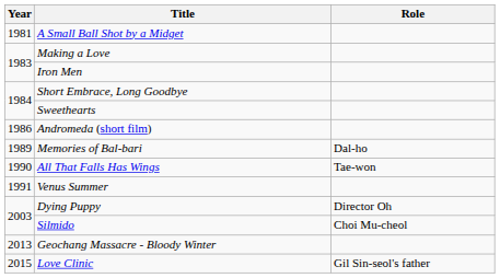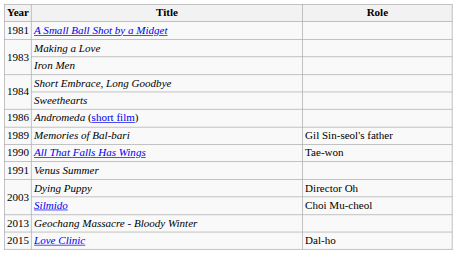Memories of Bal-bari | Role: Dal-ho -> Gil Sin-seol's father
Love Clinic | Role: Gil Sin-seol's father -> Dal-ho
